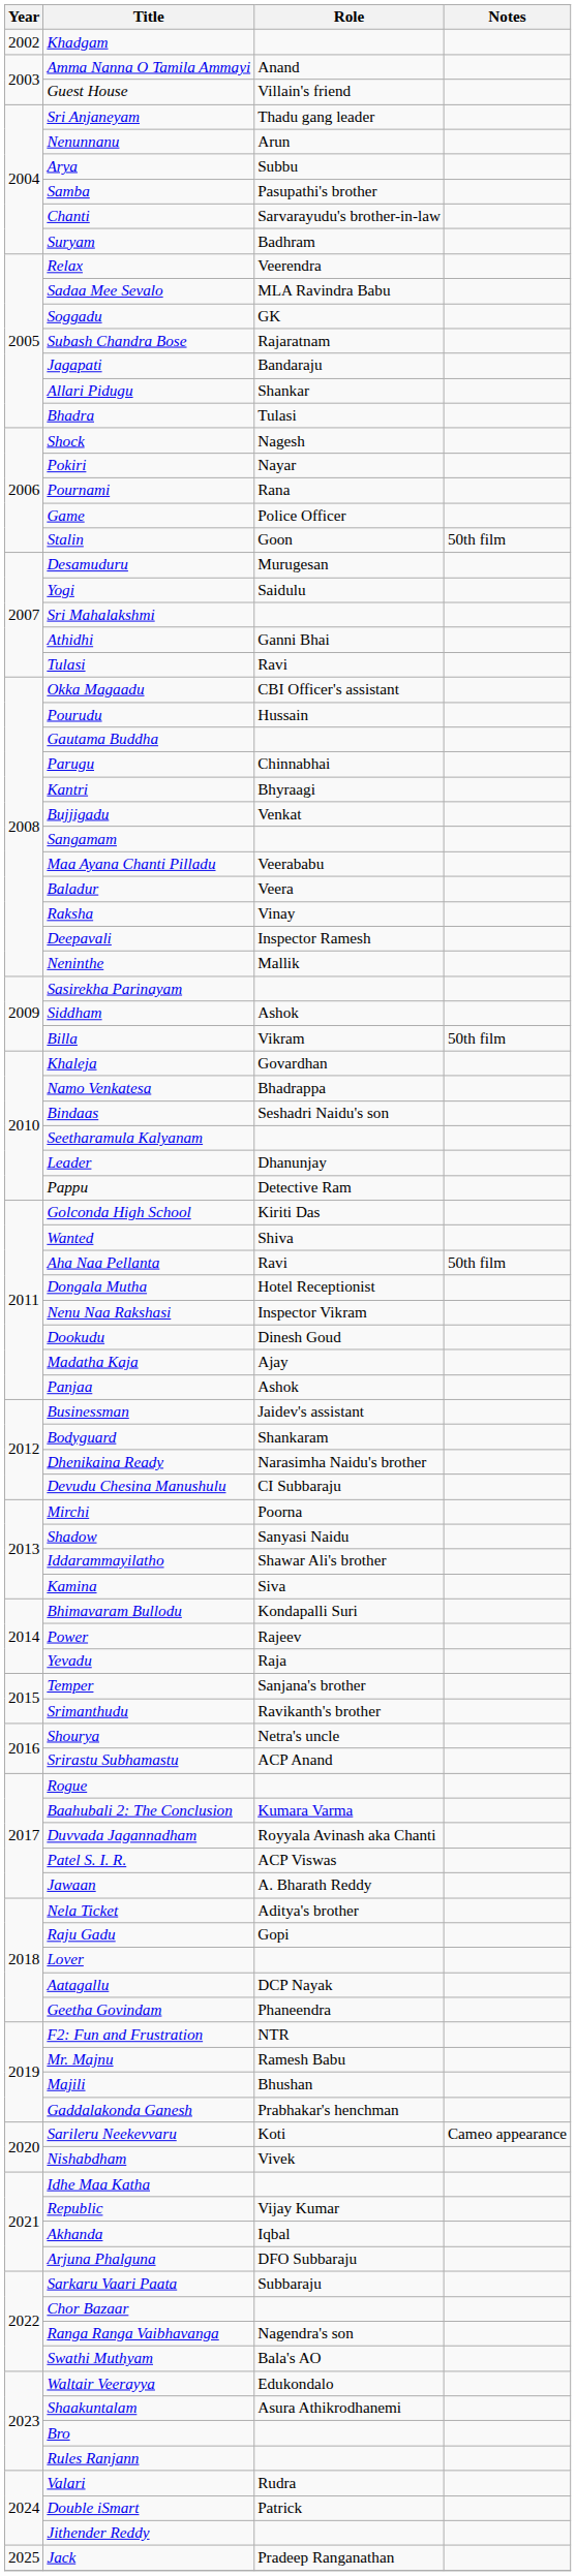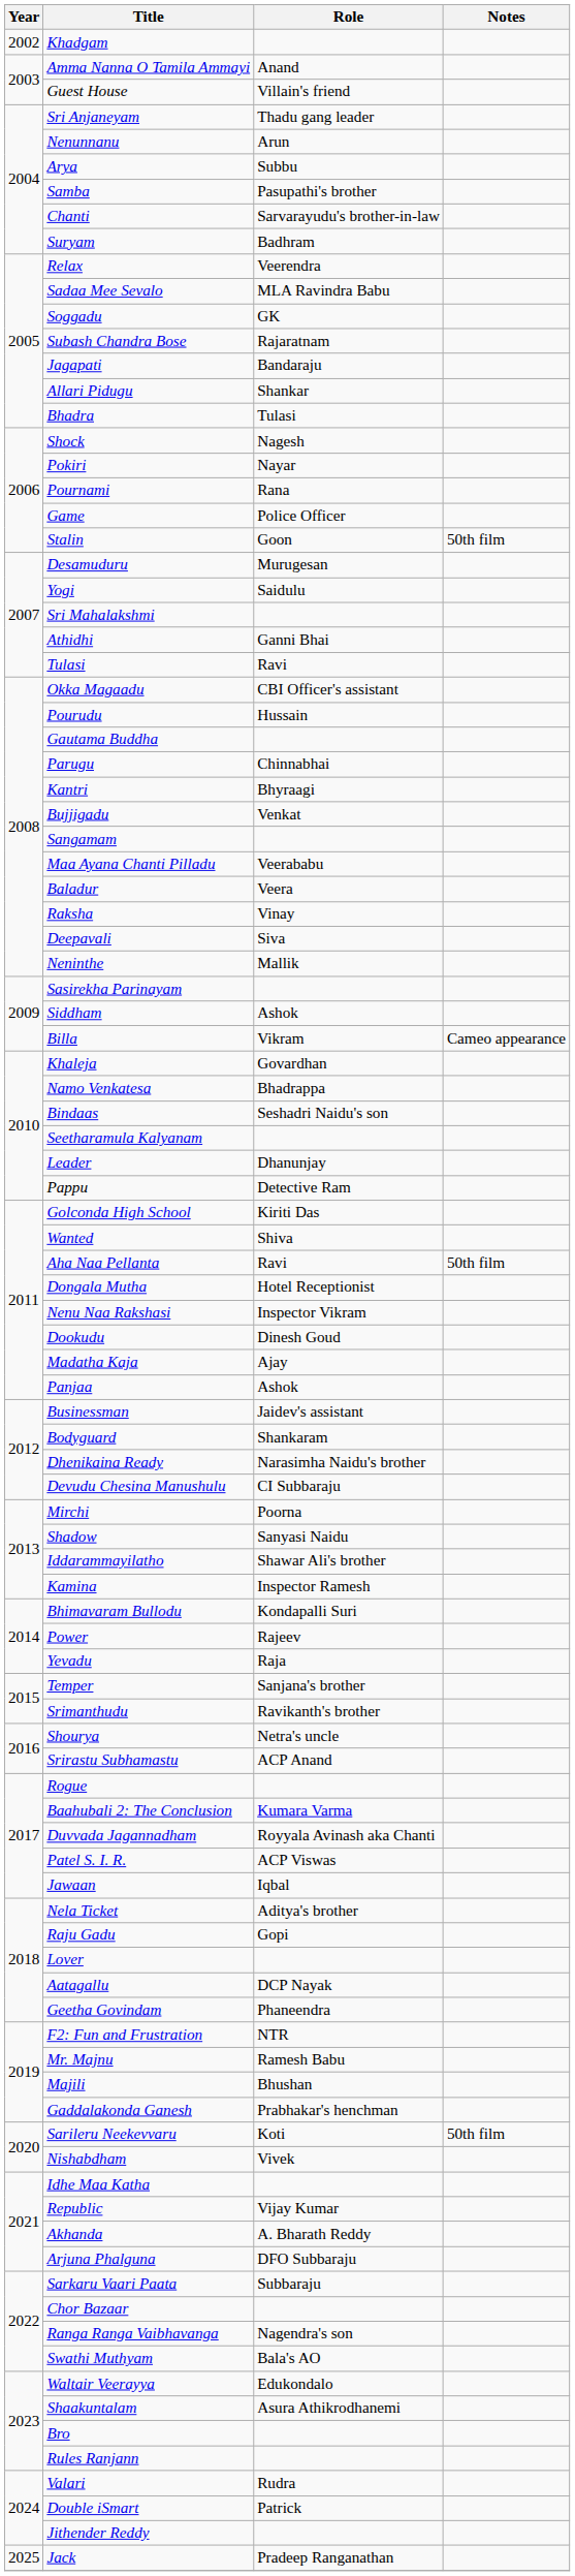Deepavali | Role: Inspector Ramesh -> Siva
Billa | Notes: 50th film -> Cameo appearance
Kamina | Role: Siva -> Inspector Ramesh
Jawaan | Role: A. Bharath Reddy -> Iqbal
Sarileru Neekevvaru | Notes: Cameo appearance -> 50th film
Akhanda | Role: Iqbal -> A. Bharath Reddy
